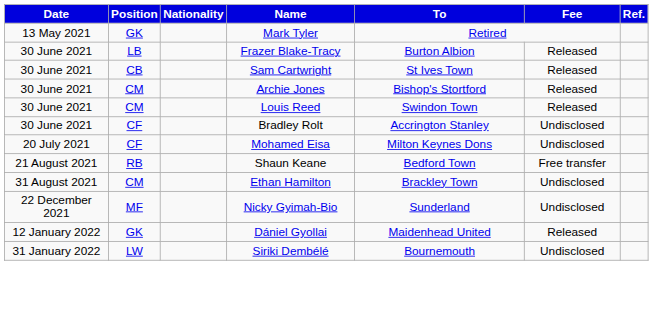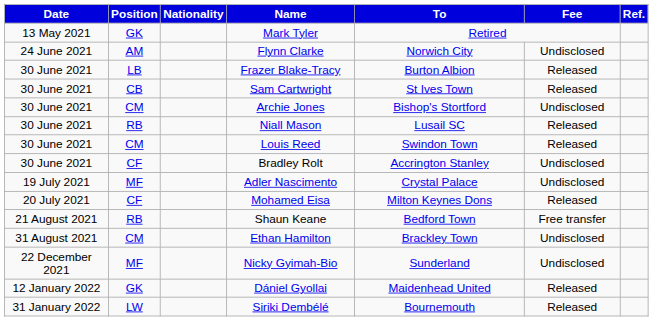+ row: 24 June 2021 | AM | Flynn Clarke | Norwich City | Undisclosed
Archie Jones | Fee: Released -> Undisclosed
+ row: 30 June 2021 | RB | Niall Mason | Lusail SC | Released
+ row: 19 July 2021 | MF | Adler Nascimento | Crystal Palace | Undisclosed
Mohamed Eisa | Fee: Undisclosed -> Released
Siriki Dembélé | Fee: Undisclosed -> Released
